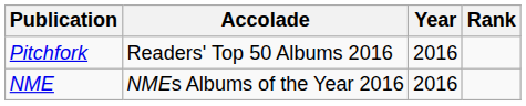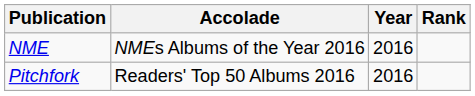rows swapped: NME <-> Pitchfork
